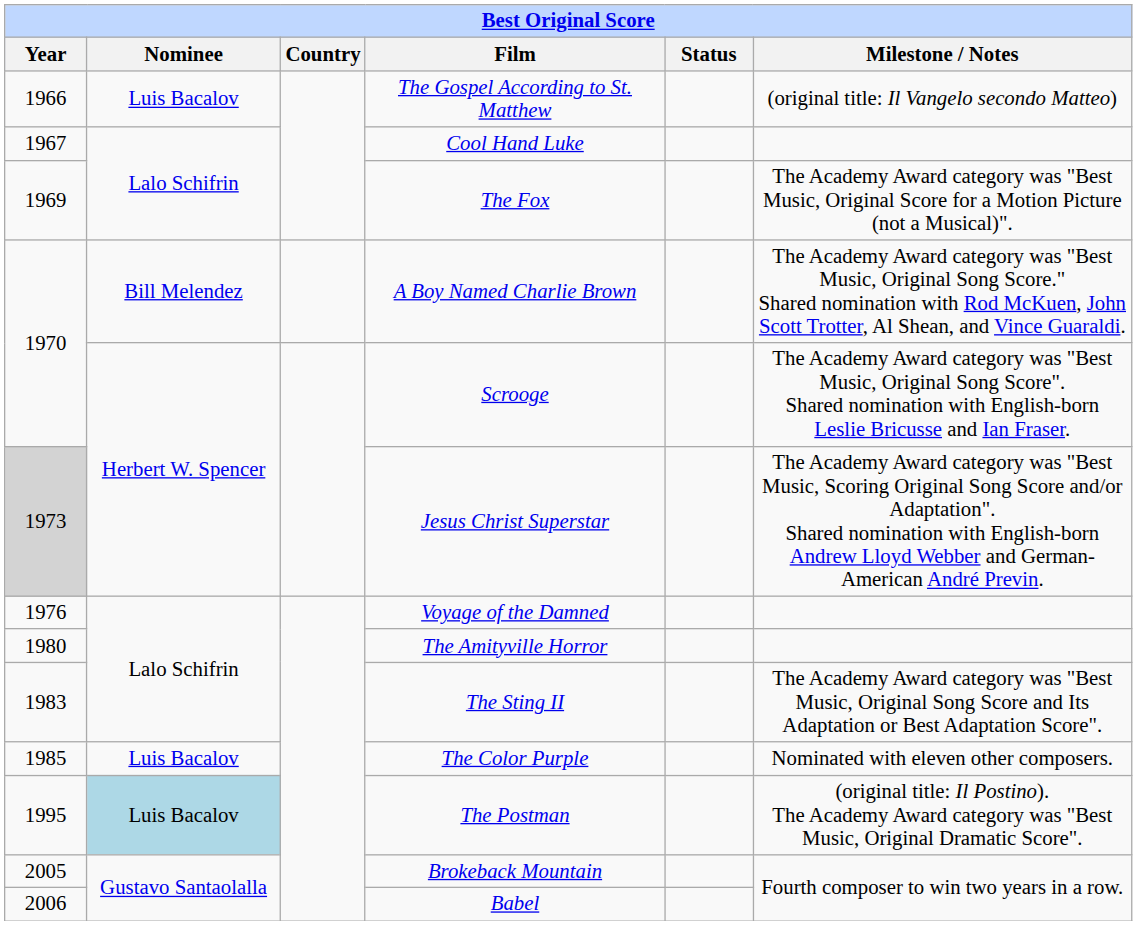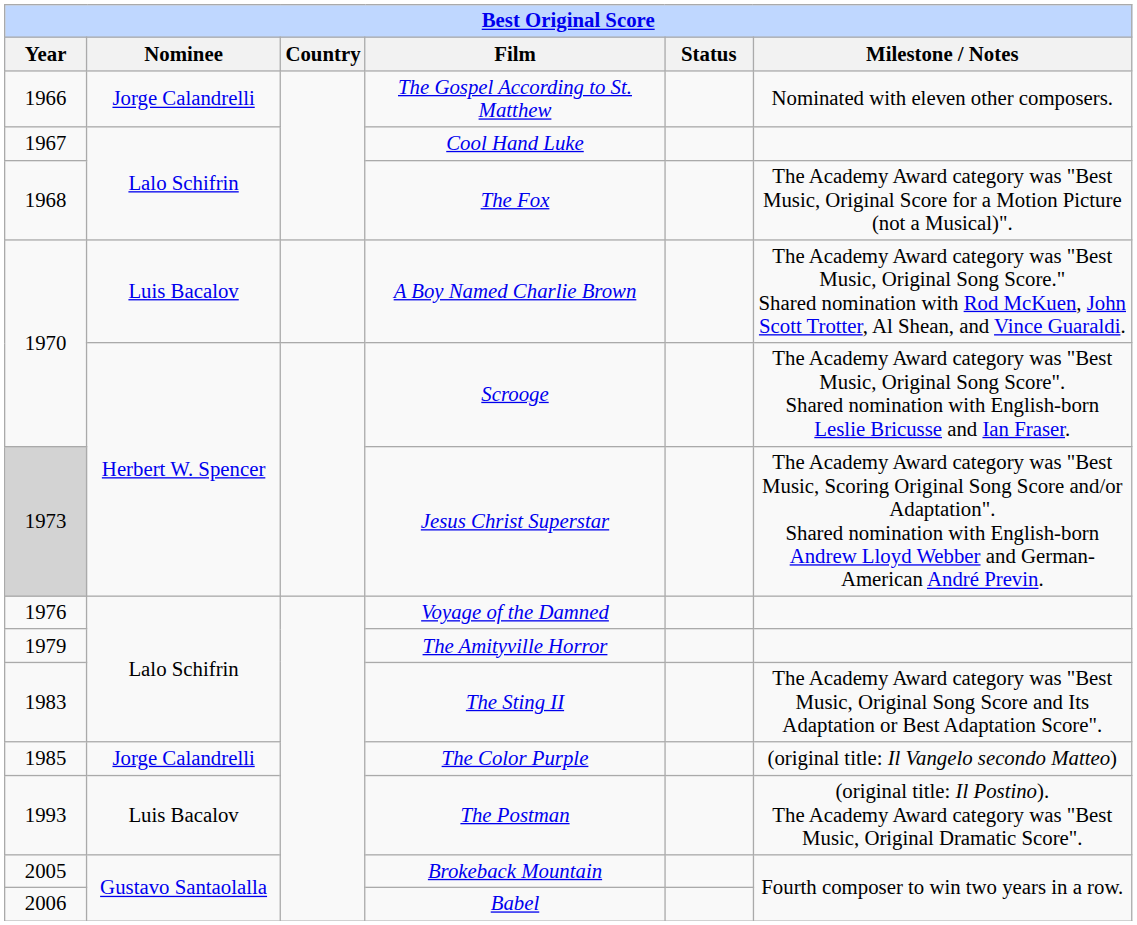The Gospel According to St. Matthew | Nominee: Luis Bacalov -> Jorge Calandrelli
The Gospel According to St. Matthew | Milestone / Notes: (original title: Il Vangelo secondo Matteo) -> Nominated with eleven other composers.
The Fox | Year: 1969 -> 1968
A Boy Named Charlie Brown | Nominee: Bill Melendez -> Luis Bacalov
The Amityville Horror | Year: 1980 -> 1979
The Color Purple | Nominee: Luis Bacalov -> Jorge Calandrelli
The Color Purple | Milestone / Notes: Nominated with eleven other composers. -> (original title: Il Vangelo secondo Matteo)
The Postman | Year: 1995 -> 1993
The Postman | Nominee: lightblue background -> no background
